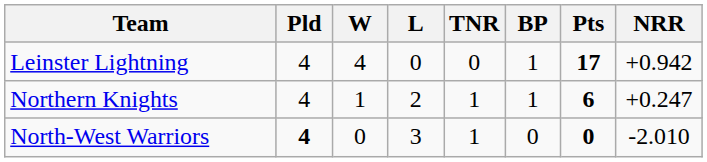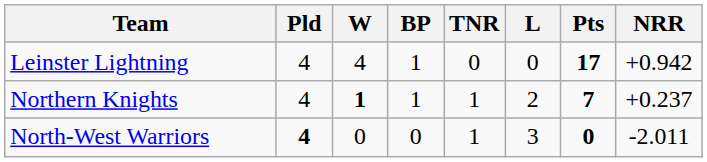columns swapped: L <-> BP
Northern Knights | W: normal -> bold
Northern Knights | Pts: 6 -> 7
Northern Knights | NRR: +0.247 -> +0.237
North-West Warriors | NRR: -2.010 -> -2.011
